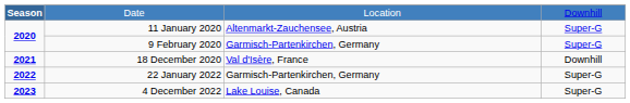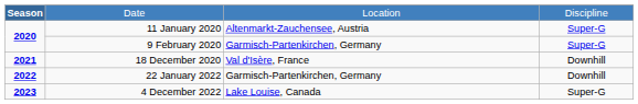Date | column 4: Downhill -> Discipline
22 January 2022 | column 4: Super-G -> Downhill
